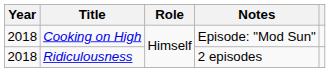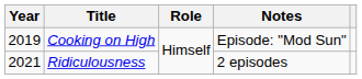Cooking on High | Year: 2018 -> 2019
Ridiculousness | Year: 2018 -> 2021
